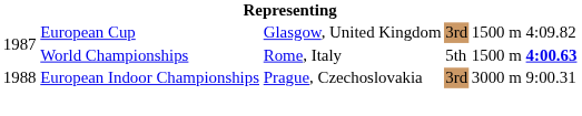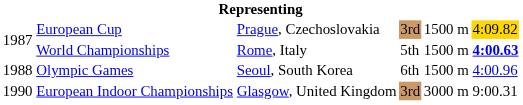European Cup | column 3: Glasgow, United Kingdom -> Prague, Czechoslovakia
European Cup | column 6: no background -> gold background
+ row: 1988 | Olympic Games | Seoul, South Korea | 6th | 1500 m | 4:00.96
European Indoor Championships | column 1: 1988 -> 1990
European Indoor Championships | column 3: Prague, Czechoslovakia -> Glasgow, United Kingdom
